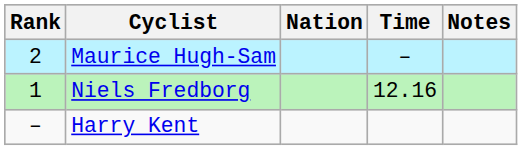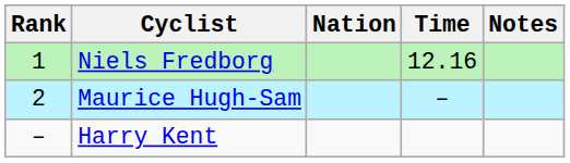rows swapped: Niels Fredborg <-> Maurice Hugh-Sam
